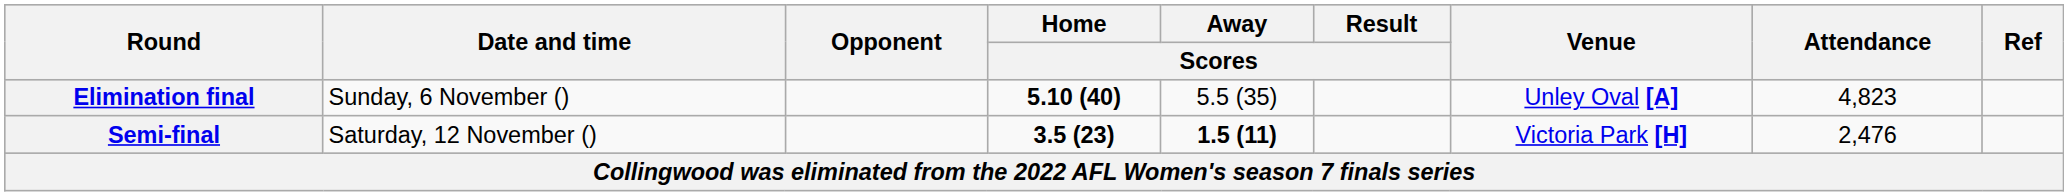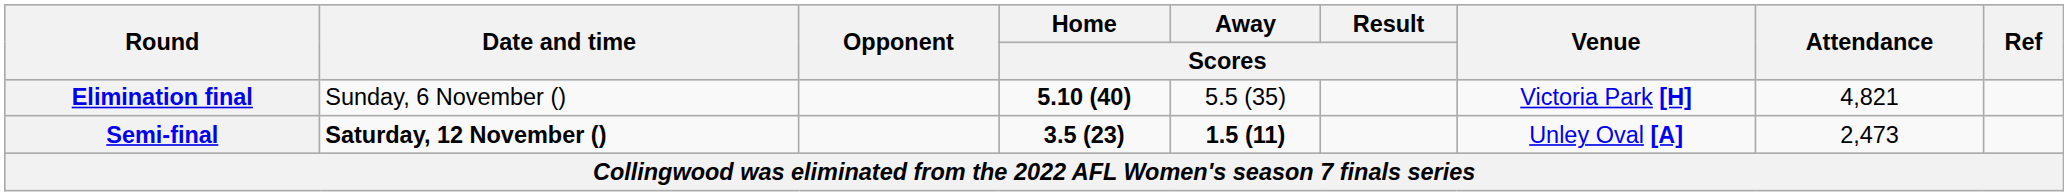Elimination final | Venue: Unley Oval [A] -> Victoria Park [H]
Elimination final | Attendance: 4,823 -> 4,821
Semi-final | Date and time: normal -> bold
Semi-final | Venue: Victoria Park [H] -> Unley Oval [A]
Semi-final | Attendance: 2,476 -> 2,473
